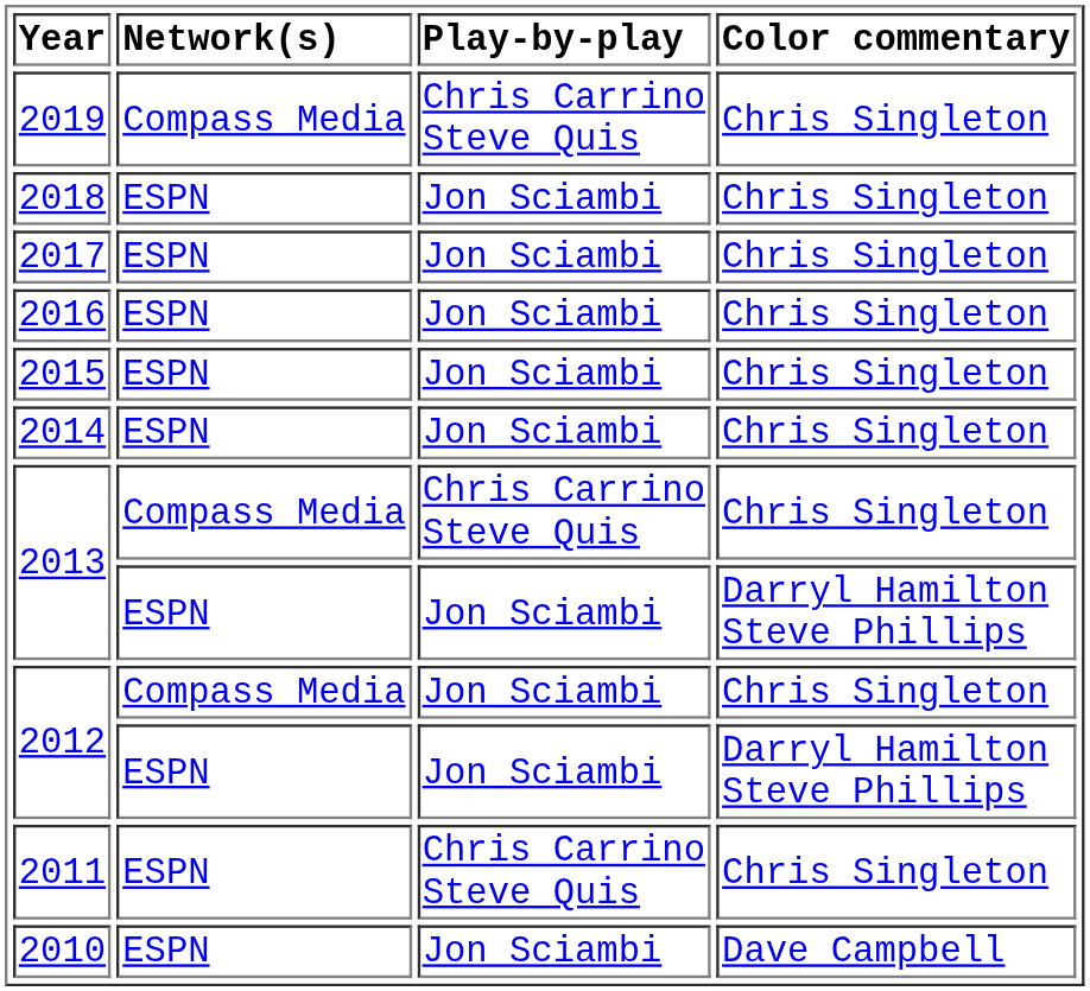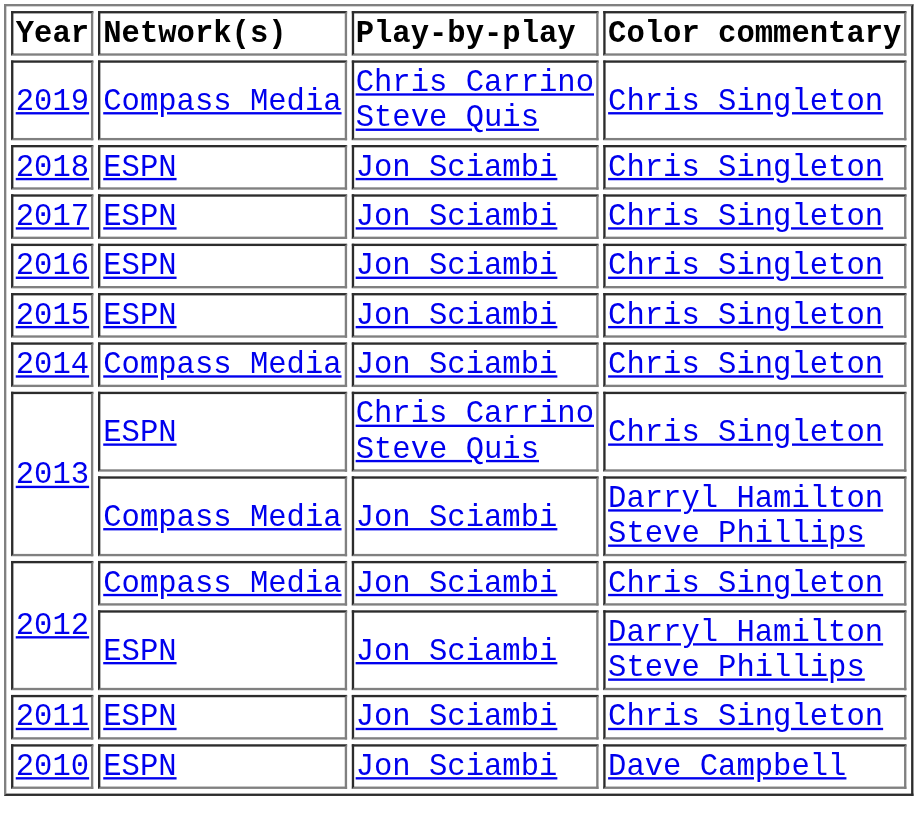2014 | Network(s): ESPN -> Compass Media
2013 / Chris Singleton | Network(s): Compass Media -> ESPN
2013 / Darryl Hamilton Steve Phillips | Network(s): ESPN -> Compass Media
2011 | Play-by-play: Chris Carrino Steve Quis -> Jon Sciambi
